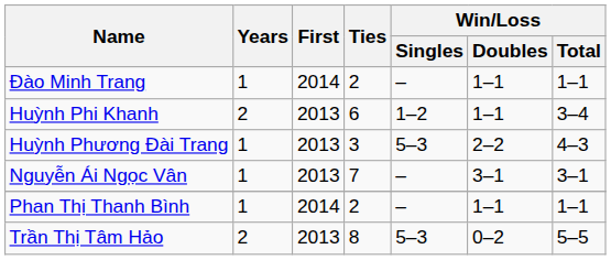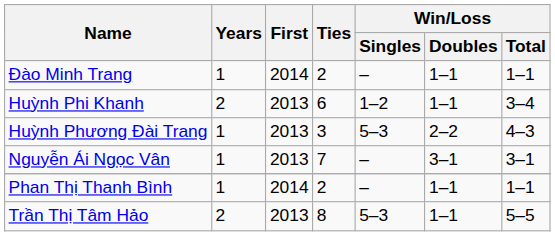Trần Thị Tâm Hảo | Win/Loss / Doubles: 0–2 -> 1–1
